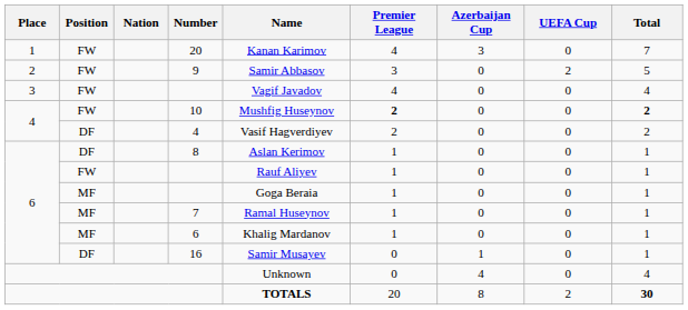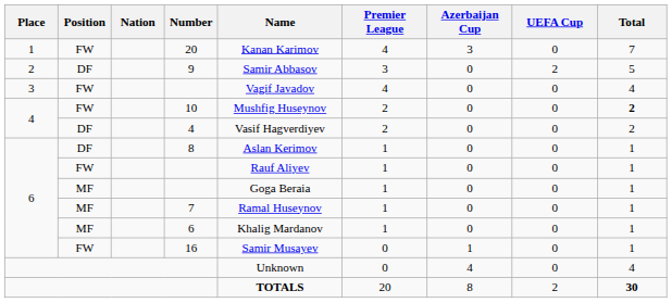9 | Position: FW -> DF
10 | Premier League: bold -> normal
16 | Position: DF -> FW
